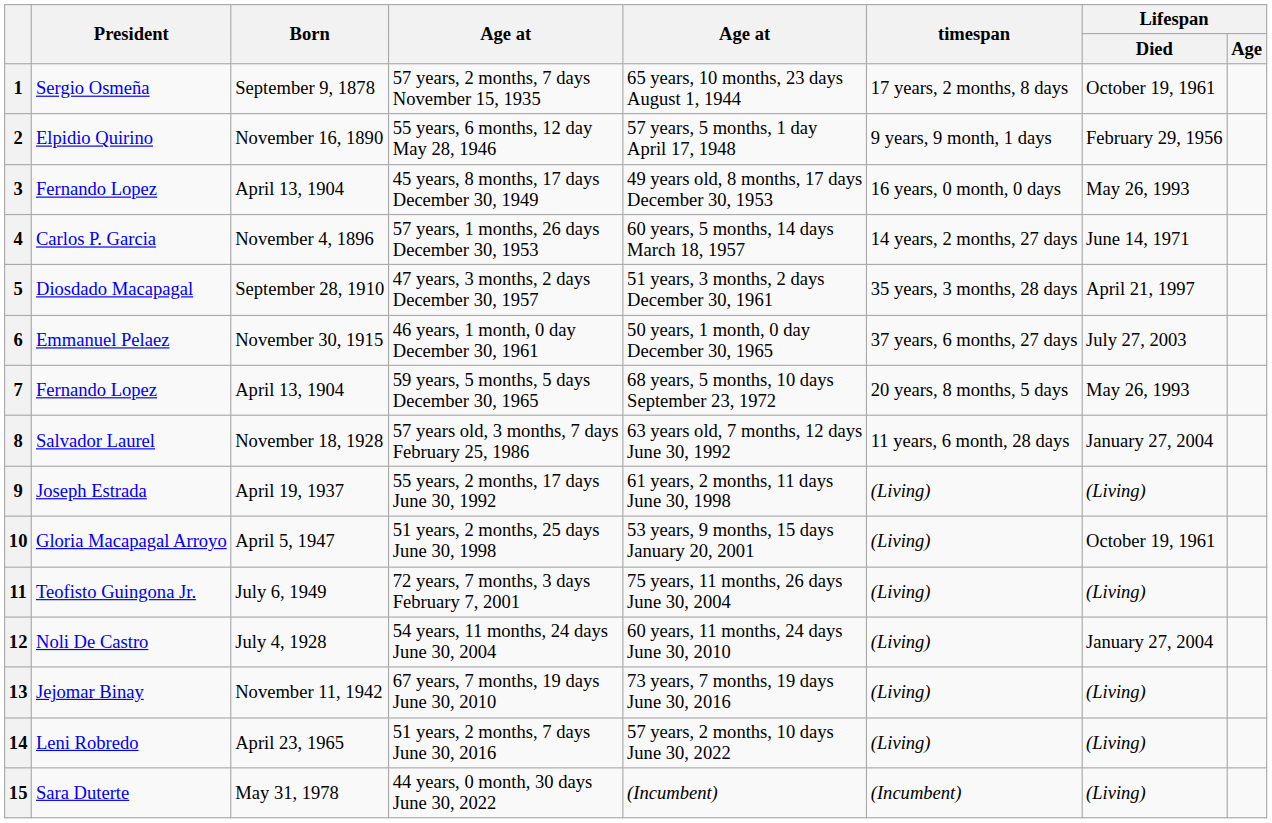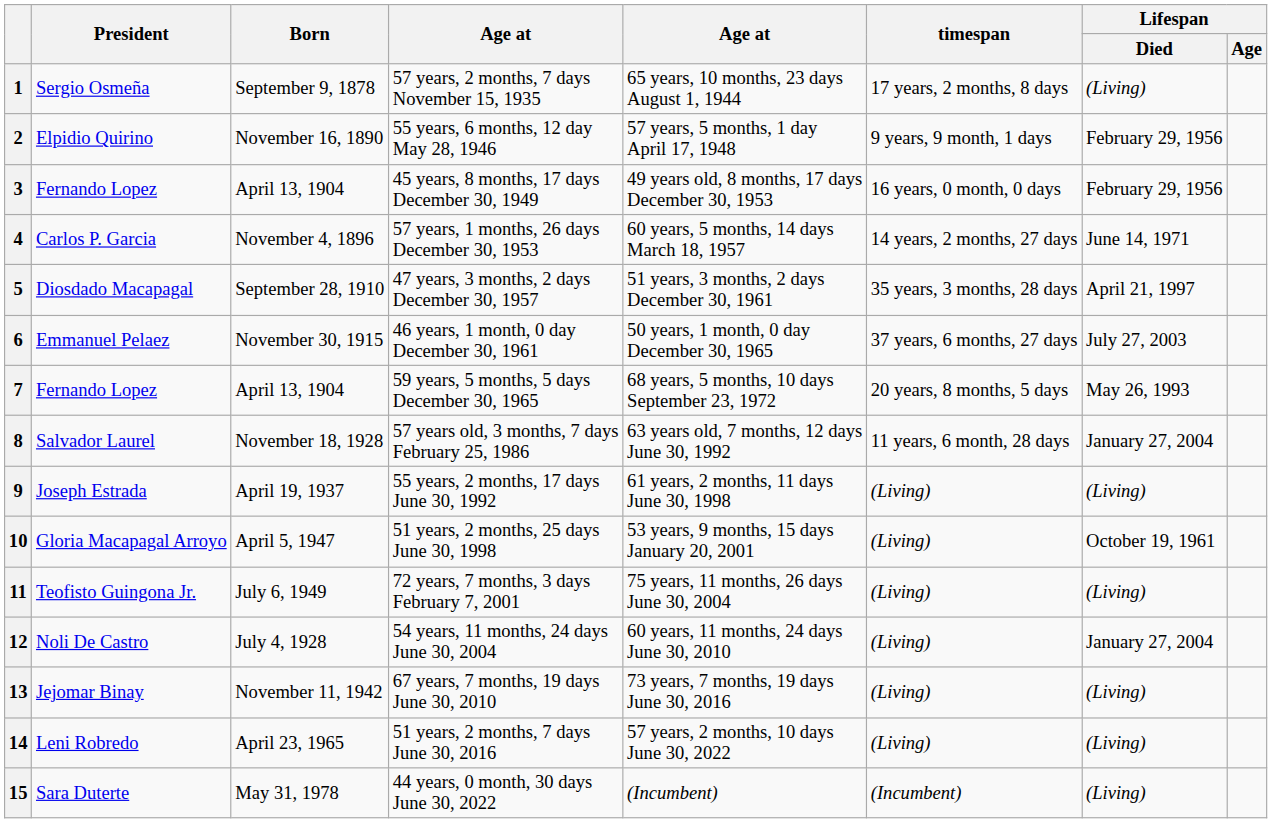1 | Lifespan / Died: October 19, 1961 -> (Living)
3 | Lifespan / Died: May 26, 1993 -> February 29, 1956
